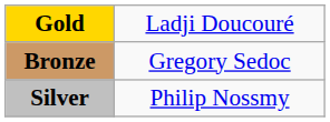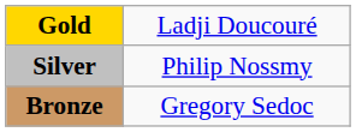rows swapped: Silver <-> Bronze
